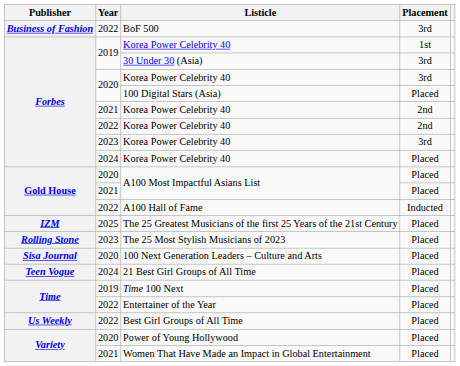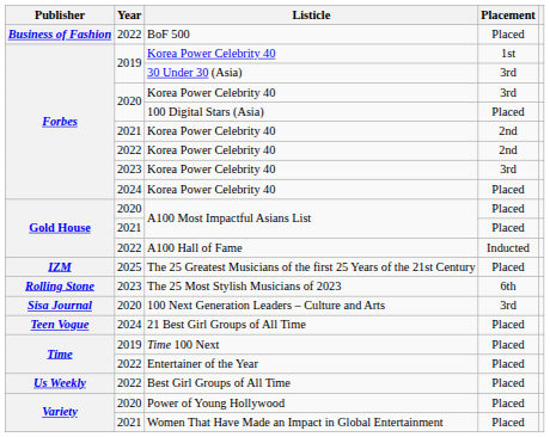BoF 500 | Placement: 3rd -> Placed
The 25 Most Stylish Musicians of 2023 | Placement: Placed -> 6th
100 Next Generation Leaders – Culture and Arts | Placement: Placed -> 3rd
